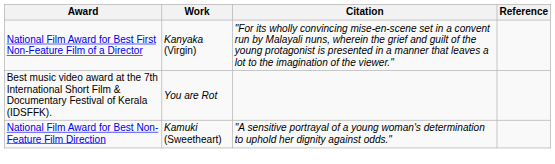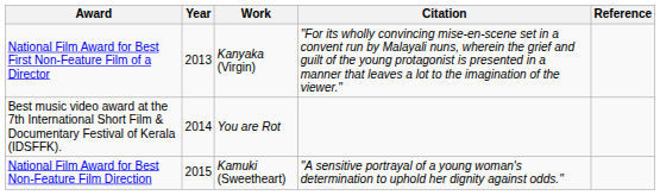+ column: Year | 2013 | 2014 | 2015
